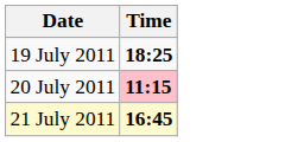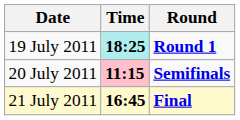+ column: Round | Round 1 | Semifinals | Final
19 July 2011 | Time: no background -> paleturquoise background
